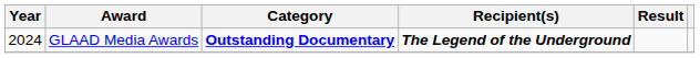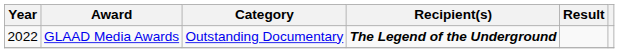GLAAD Media Awards | Year: 2024 -> 2022
GLAAD Media Awards | Category: bold -> normal
